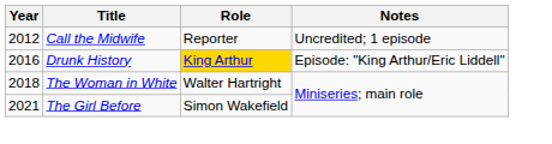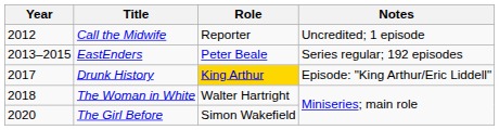+ row: 2013–2015 | EastEnders | Peter Beale | Series regular; 192 episodes
Drunk History | Year: 2016 -> 2017
The Girl Before | Year: 2021 -> 2020
